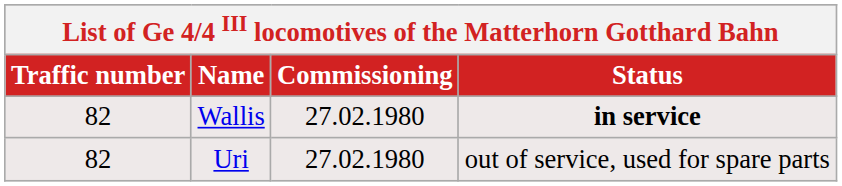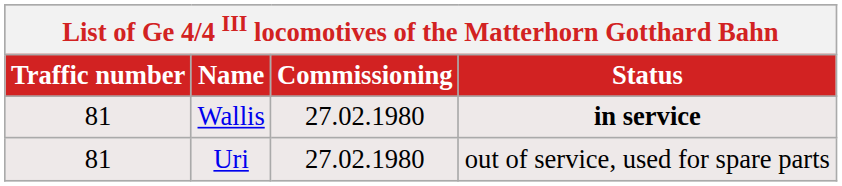Wallis | Traffic number: 82 -> 81
Uri | Traffic number: 82 -> 81
